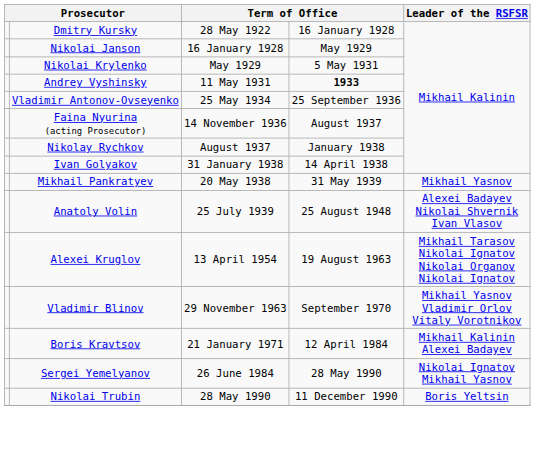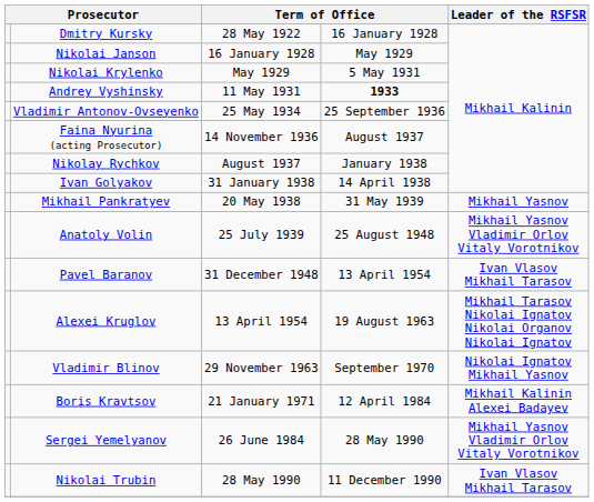Anatoly Volin | Leader of the RSFSR: Alexei Badayev Nikolai Shvernik Ivan Vlasov -> Mikhail Yasnov Vladimir Orlov Vitaly Vorotnikov
+ row: Pavel Baranov | 31 December 1948 | 13 April 1954 | Ivan Vlasov Mikhail Tarasov
Vladimir Blinov | Leader of the RSFSR: Mikhail Yasnov Vladimir Orlov Vitaly Vorotnikov -> Nikolai Ignatov Mikhail Yasnov
Sergei Yemelyanov | Leader of the RSFSR: Nikolai Ignatov Mikhail Yasnov -> Mikhail Yasnov Vladimir Orlov Vitaly Vorotnikov
Nikolai Trubin | Leader of the RSFSR: Boris Yeltsin -> Ivan Vlasov Mikhail Tarasov
